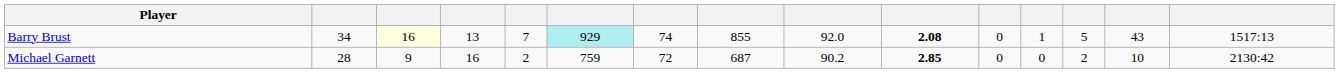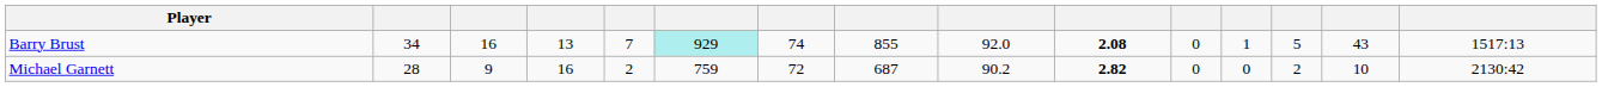Barry Brust | column 3: lightyellow background -> no background
Michael Garnett | column 10: 2.85 -> 2.82
